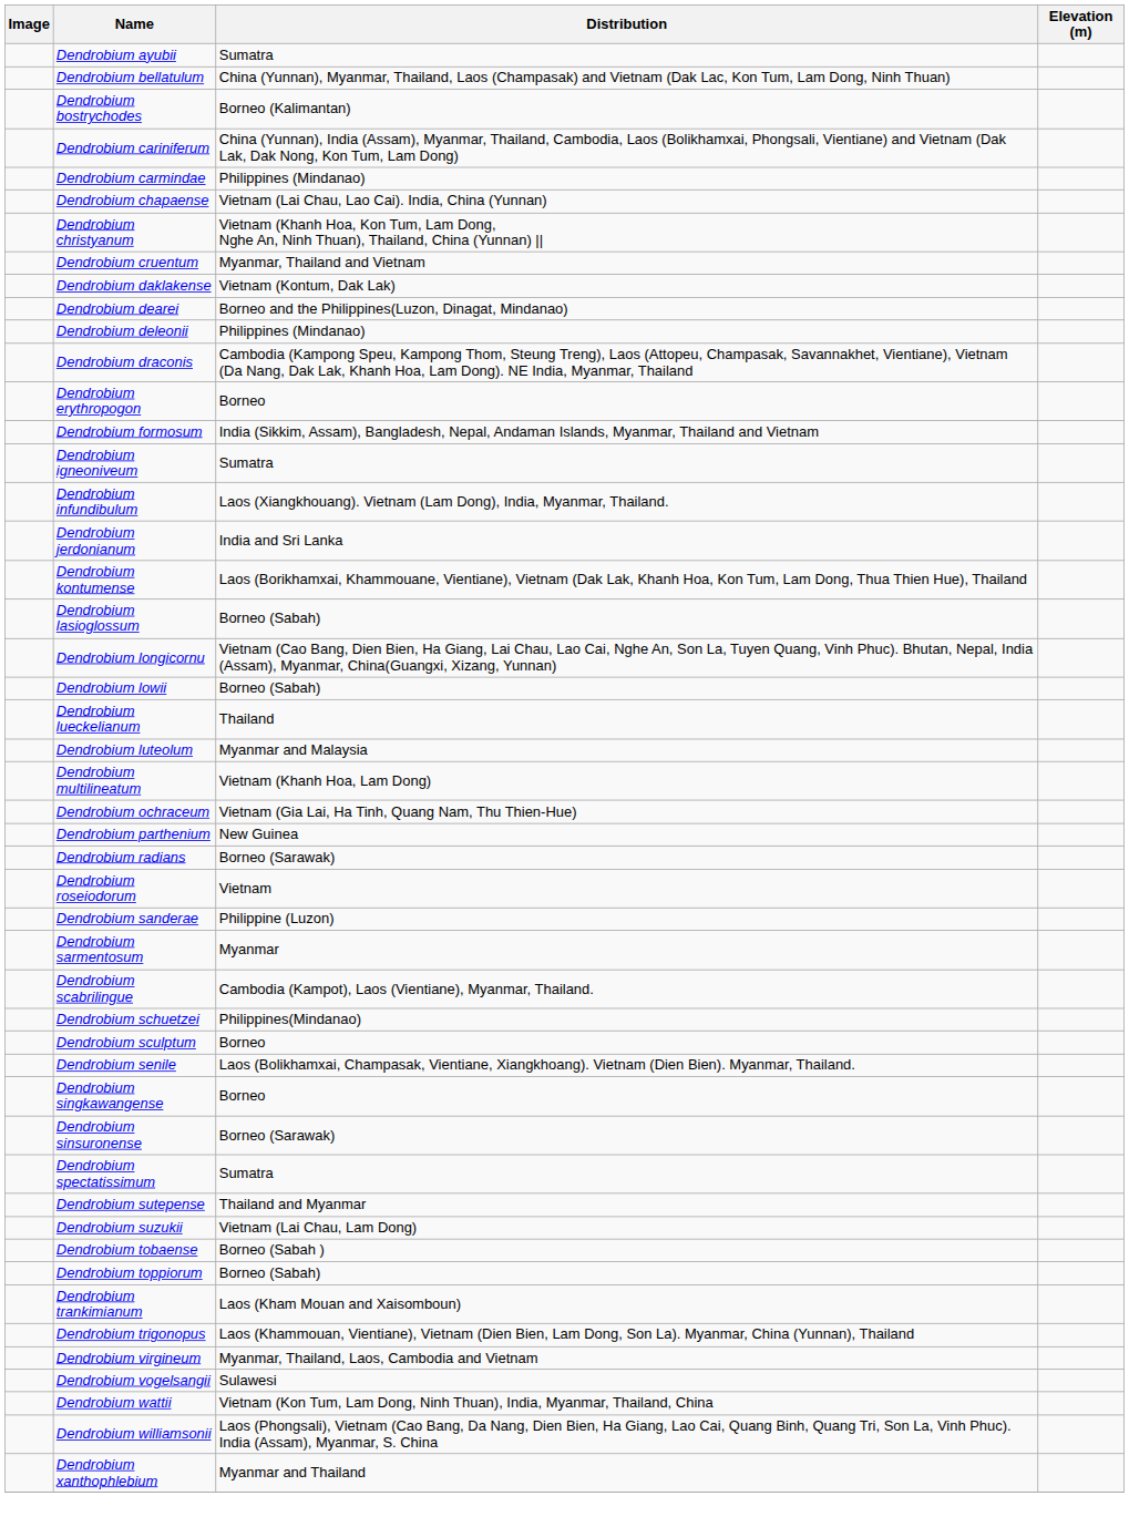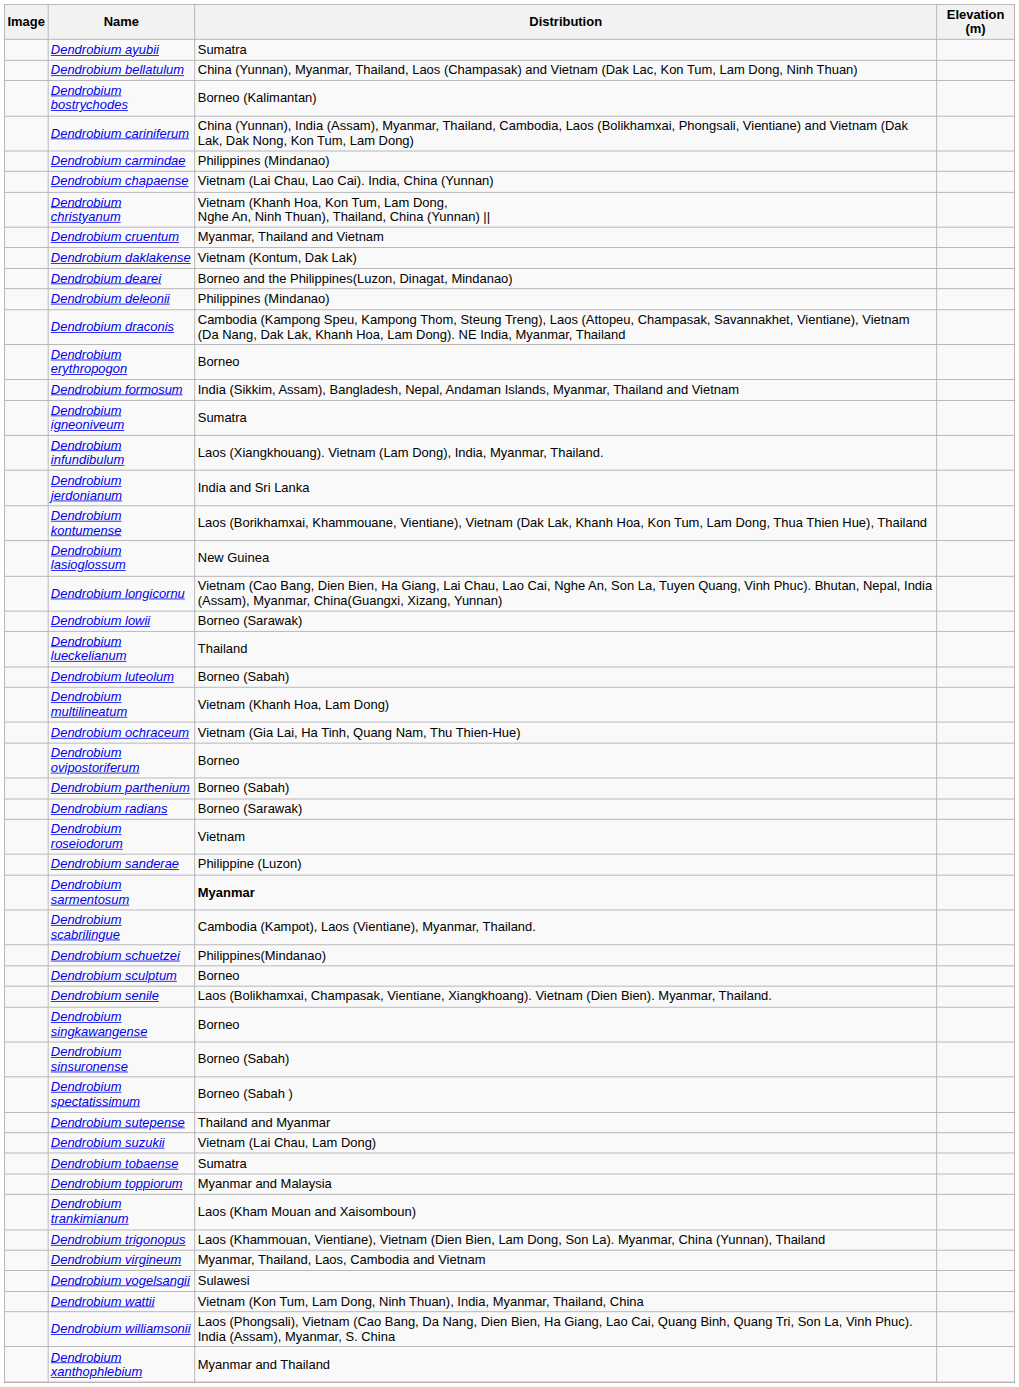Dendrobium lasioglossum | Distribution: Borneo (Sabah) -> New Guinea
Dendrobium lowii | Distribution: Borneo (Sabah) -> Borneo (Sarawak)
Dendrobium luteolum | Distribution: Myanmar and Malaysia -> Borneo (Sabah)
+ row: Dendrobium ovipostoriferum | Borneo
Dendrobium parthenium | Distribution: New Guinea -> Borneo (Sabah)
Dendrobium sarmentosum | Distribution: normal -> bold
Dendrobium sinsuronense | Distribution: Borneo (Sarawak) -> Borneo (Sabah)
Dendrobium spectatissimum | Distribution: Sumatra -> Borneo (Sabah )
Dendrobium tobaense | Distribution: Borneo (Sabah ) -> Sumatra
Dendrobium toppiorum | Distribution: Borneo (Sabah) -> Myanmar and Malaysia
